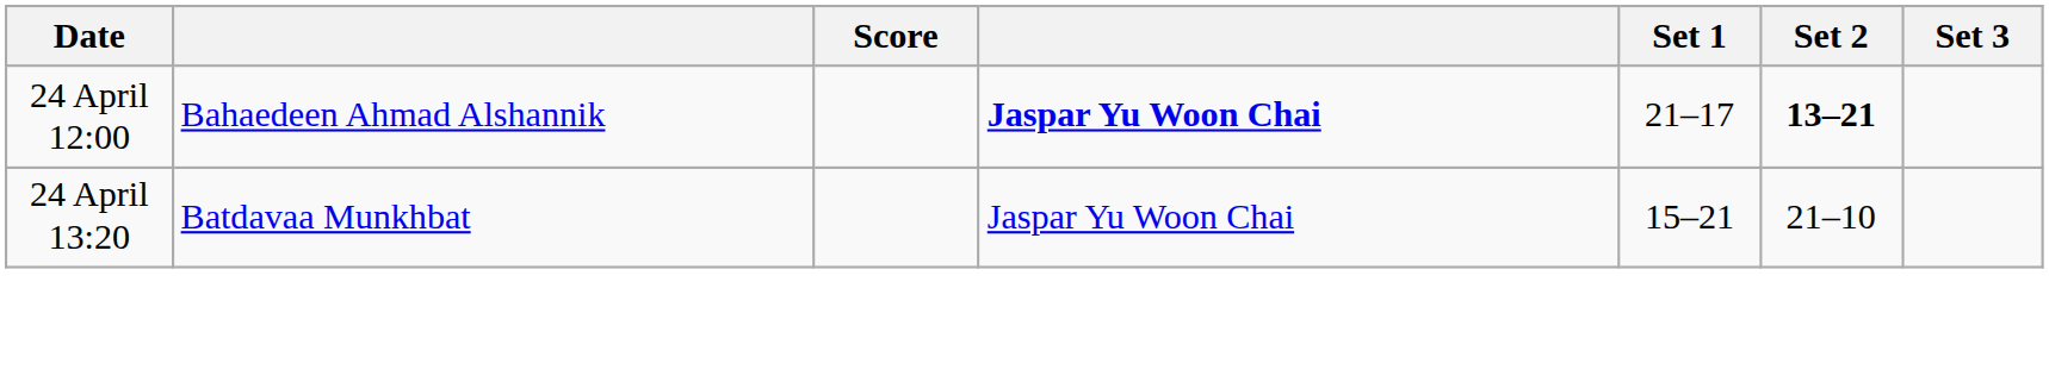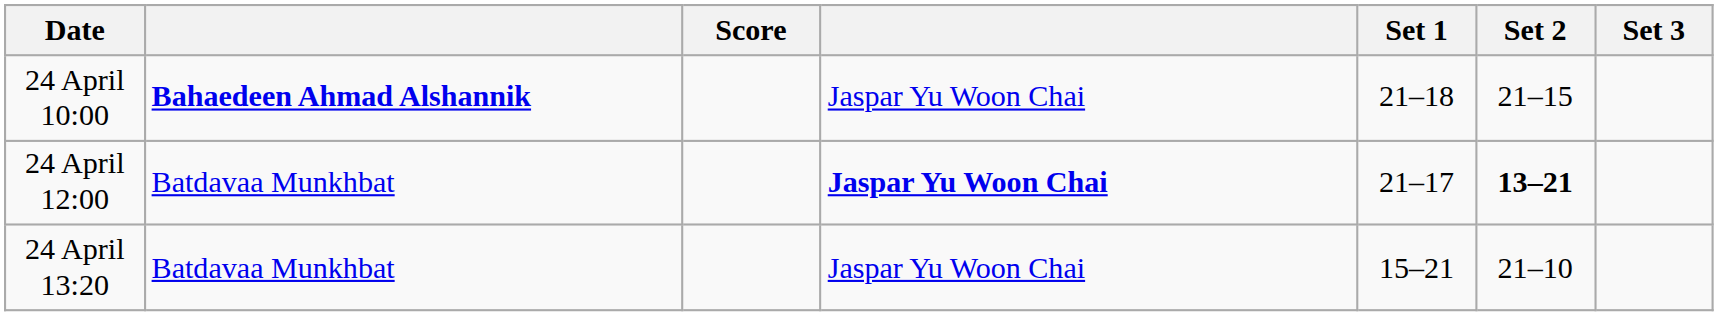+ row: 24 April 10:00 | Bahaedeen Ahmad Alshannik | Jaspar Yu Woon Chai | 21–18 | 21–15
24 April 12:00 | column 2: Bahaedeen Ahmad Alshannik -> Batdavaa Munkhbat
